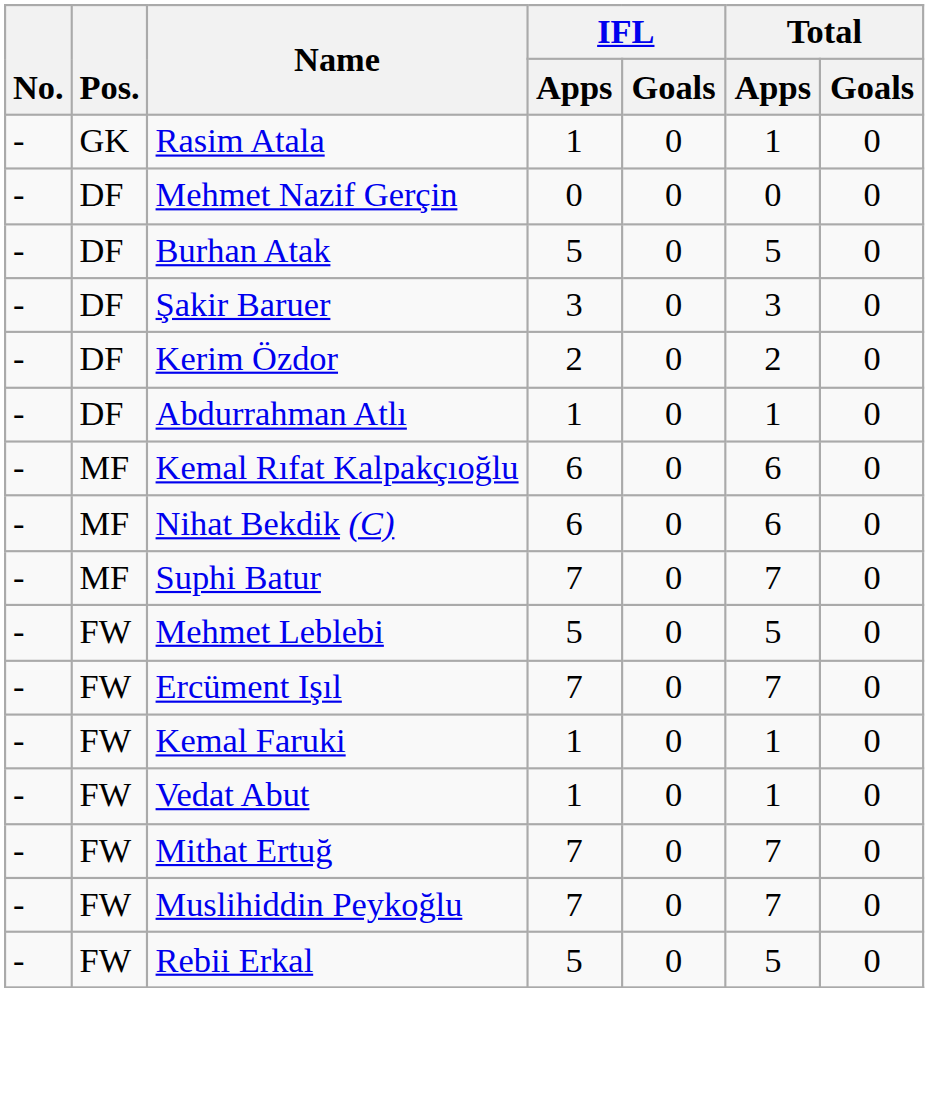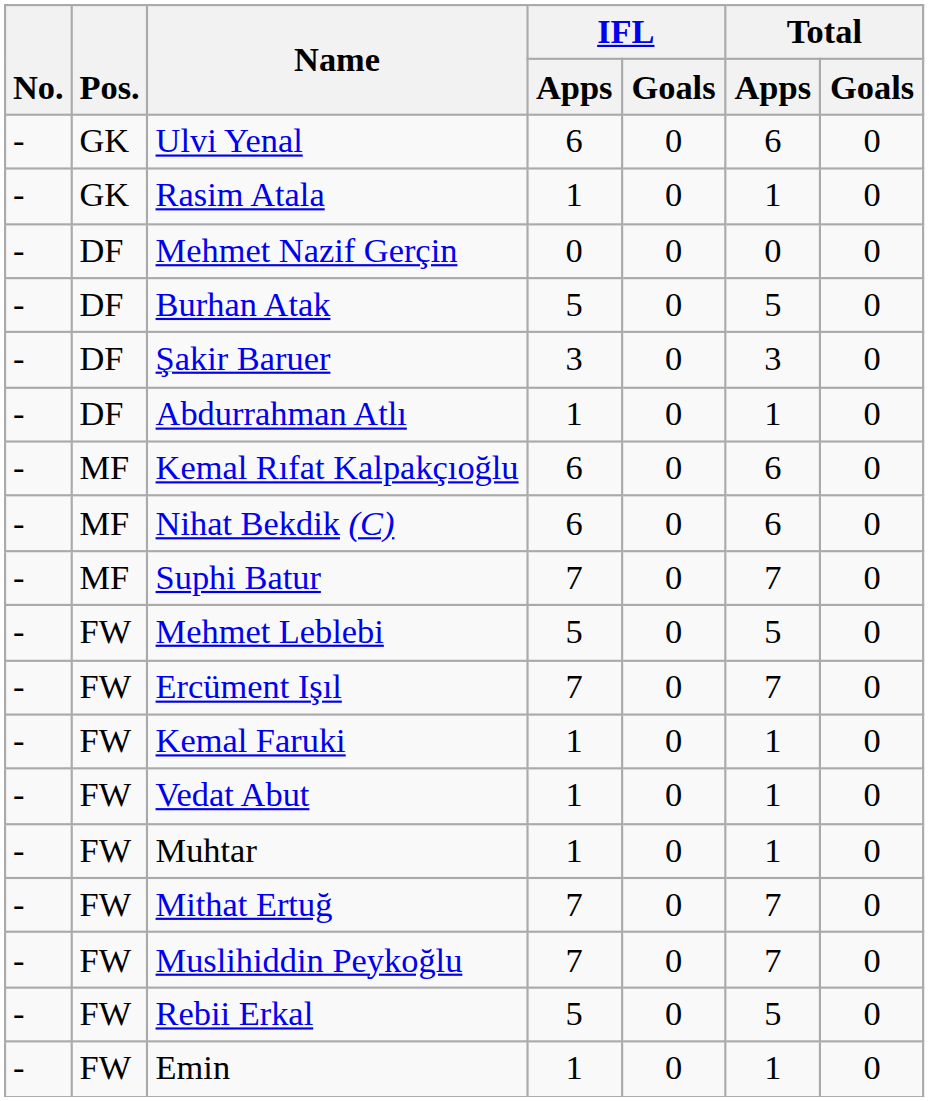+ row: - | GK | Ulvi Yenal | 6 | 0 | 6 | 0
- row: - | DF | Kerim Özdor | 2 | 0 | 2 | 0
+ row: - | FW | Muhtar | 1 | 0 | 1 | 0
+ row: - | FW | Emin | 1 | 0 | 1 | 0
